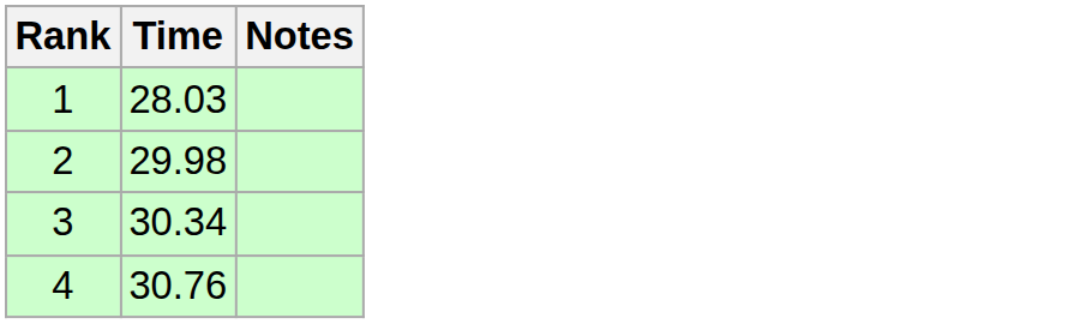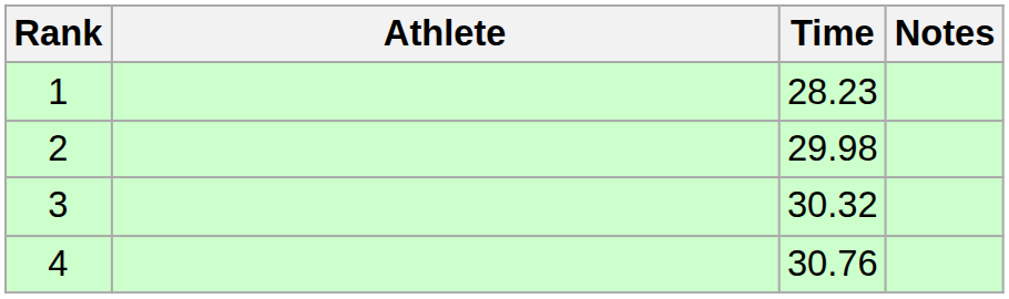+ column: Athlete
1 | Time: 28.03 -> 28.23
3 | Time: 30.34 -> 30.32
